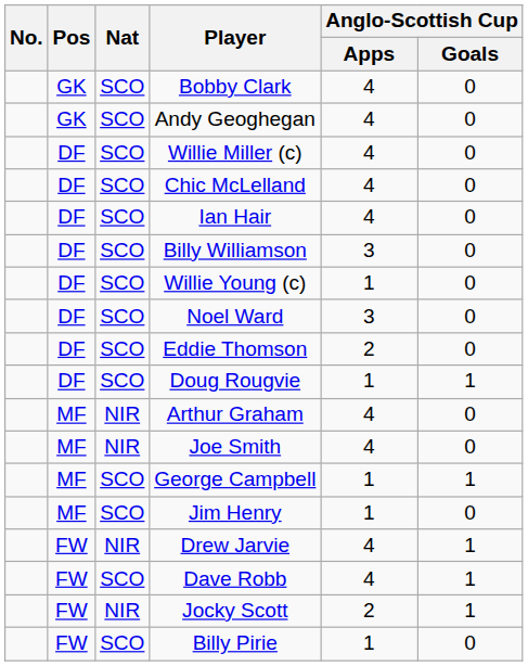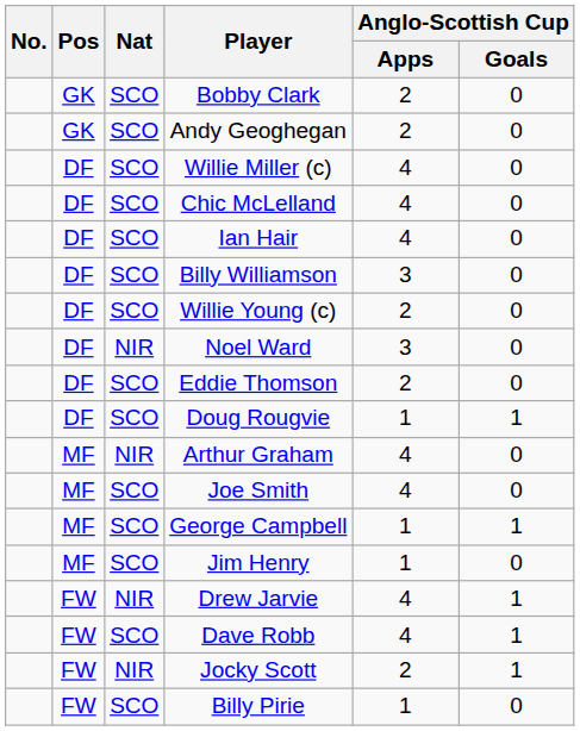Bobby Clark | Anglo-Scottish Cup / Apps: 4 -> 2
Andy Geoghegan | Anglo-Scottish Cup / Apps: 4 -> 2
Willie Young (c) | Anglo-Scottish Cup / Apps: 1 -> 2
Noel Ward | Nat: SCO -> NIR
Joe Smith | Nat: NIR -> SCO
